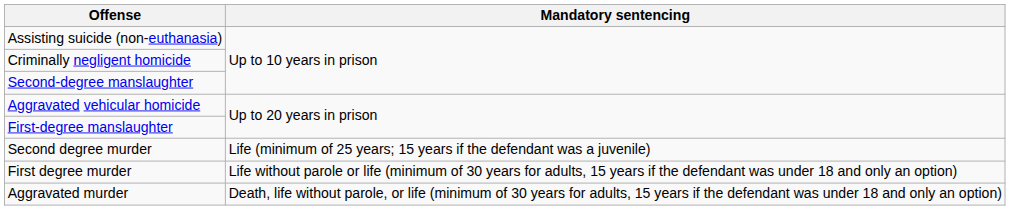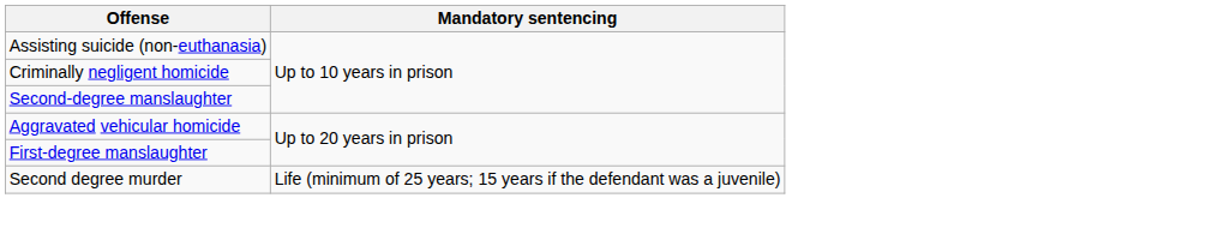- row: First degree murder | Life without parole or life (minimum of 30 years for adults, 15 years if the defendant was under 18 and only an option)
- row: Aggravated murder | Death, life without parole, or life (minimum of 30 years for adults, 15 years if the defendant was under 18 and only an option)
